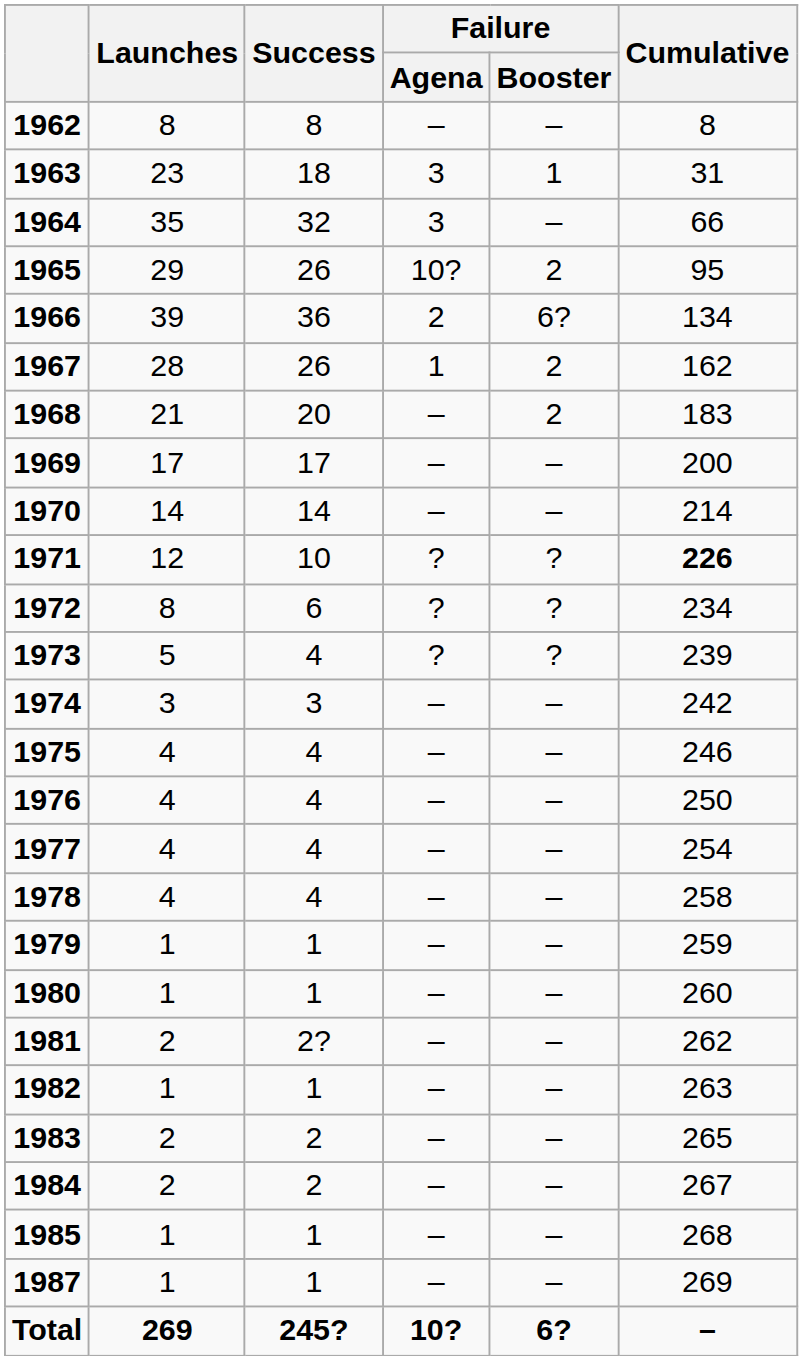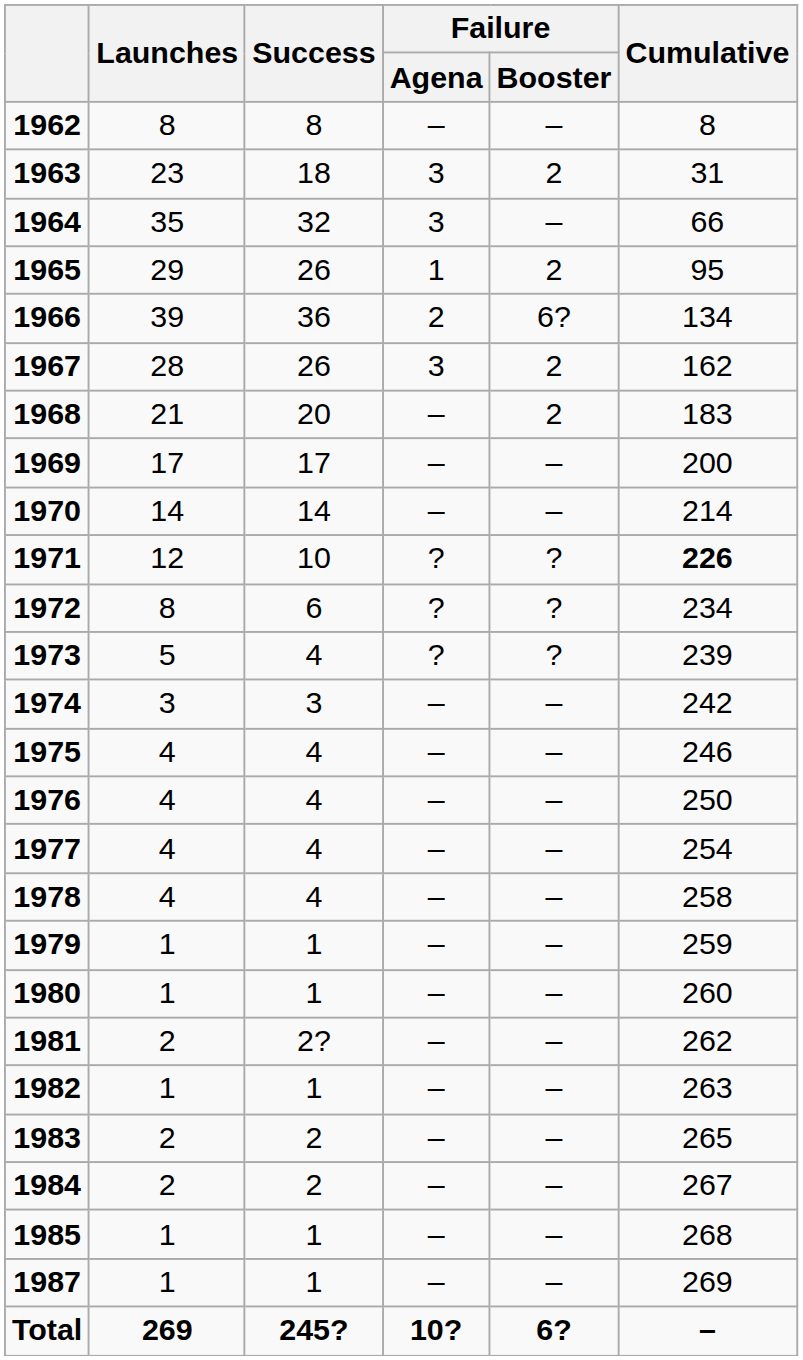1963 | Failure / Booster: 1 -> 2
1965 | Failure / Agena: 10? -> 1
1967 | Failure / Agena: 1 -> 3
